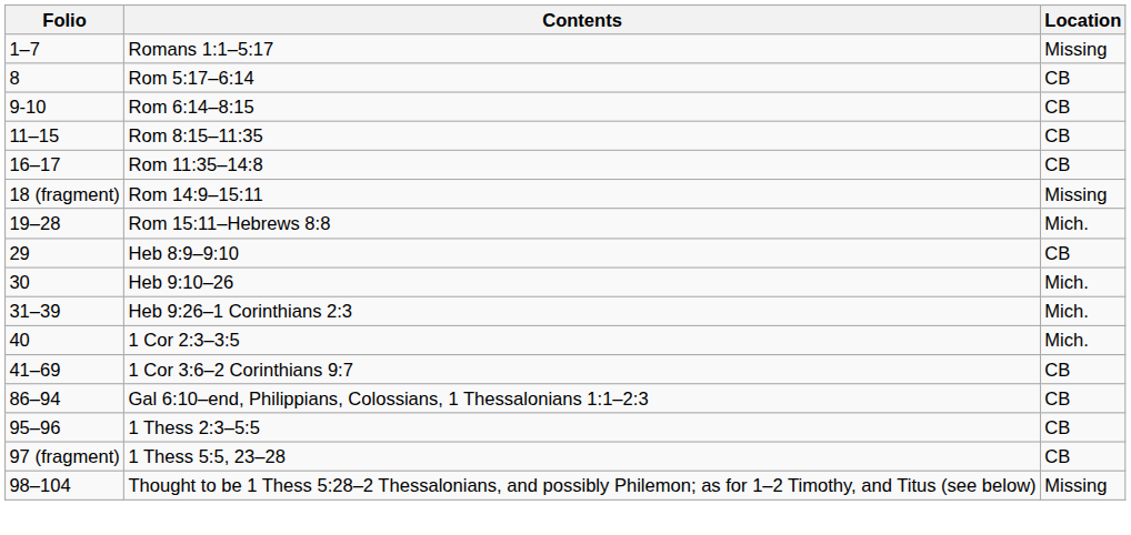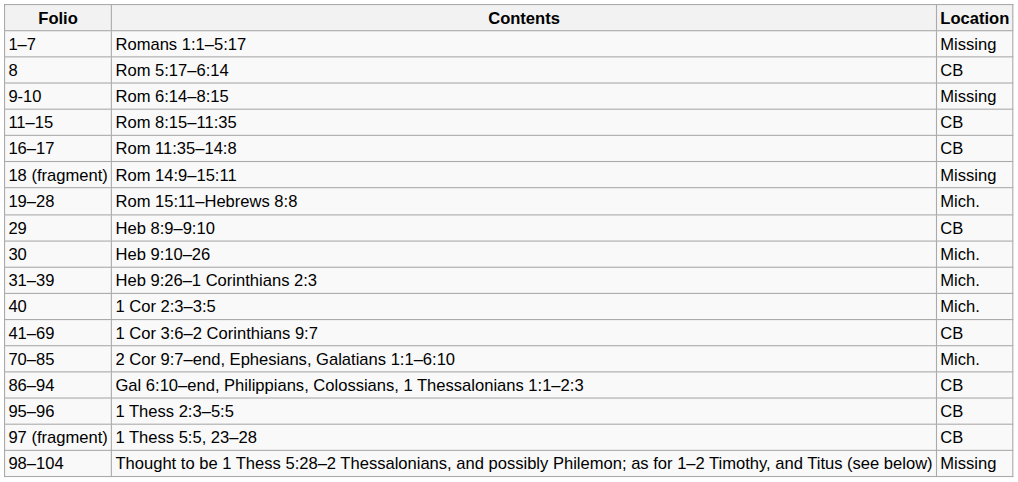Rom 6:14–8:15 | Location: CB -> Missing
+ row: 70–85 | 2 Cor 9:7–end, Ephesians, Galatians 1:1–6:10 | Mich.
